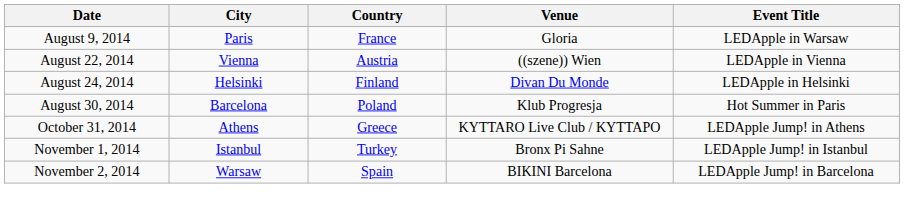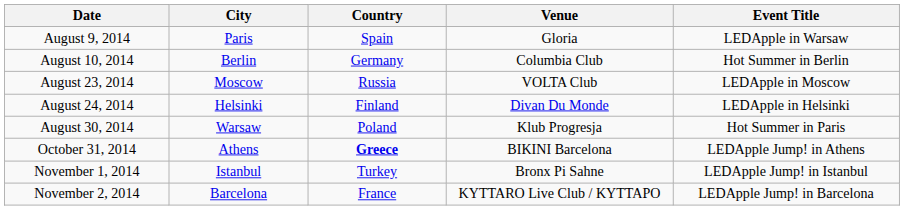August 9, 2014 | Country: France -> Spain
+ row: August 10, 2014 | Berlin | Germany | Columbia Club | Hot Summer in Berlin
- row: August 22, 2014 | Vienna | Austria | ((szene)) Wien | LEDApple in Vienna
+ row: August 23, 2014 | Moscow | Russia | VOLTA Club | LEDApple in Moscow
August 30, 2014 | City: Barcelona -> Warsaw
October 31, 2014 | Country: normal -> bold
October 31, 2014 | Venue: KYTTARO Live Club / ΚΥΤΤΑΡΟ -> BIKINI Barcelona
November 2, 2014 | City: Warsaw -> Barcelona
November 2, 2014 | Country: Spain -> France
November 2, 2014 | Venue: BIKINI Barcelona -> KYTTARO Live Club / ΚΥΤΤΑΡΟ
